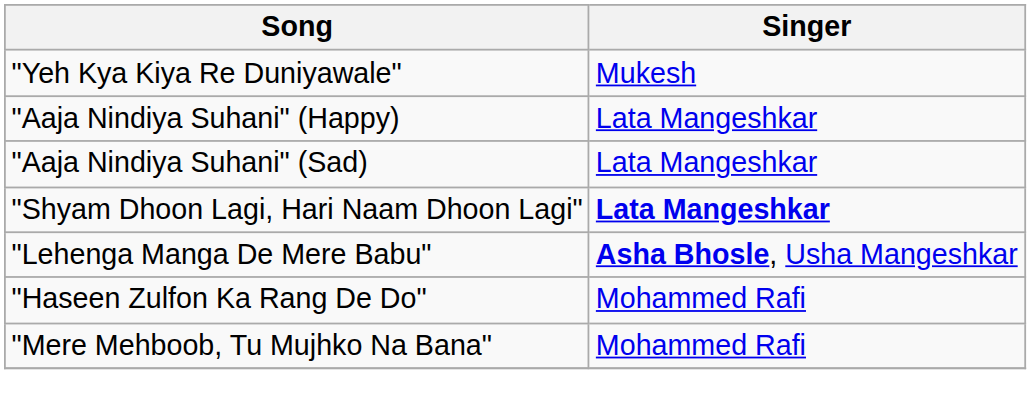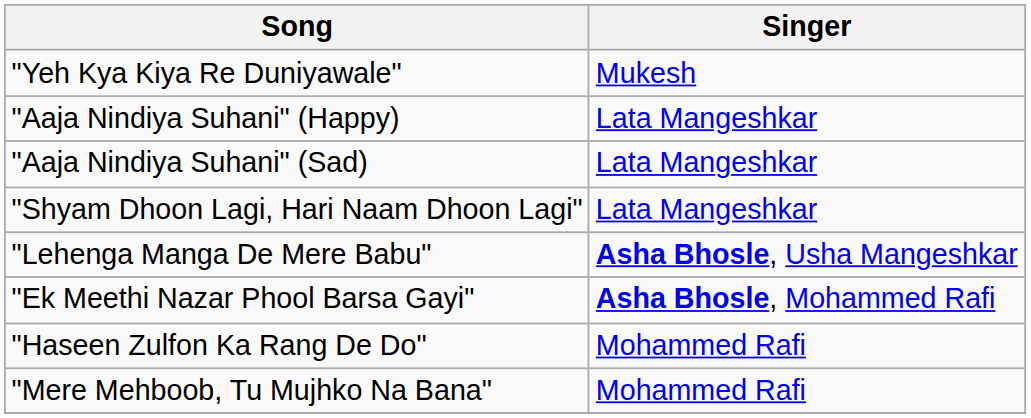"Shyam Dhoon Lagi, Hari Naam Dhoon Lagi" | Singer: bold -> normal
+ row: "Ek Meethi Nazar Phool Barsa Gayi" | Asha Bhosle, Mohammed Rafi
